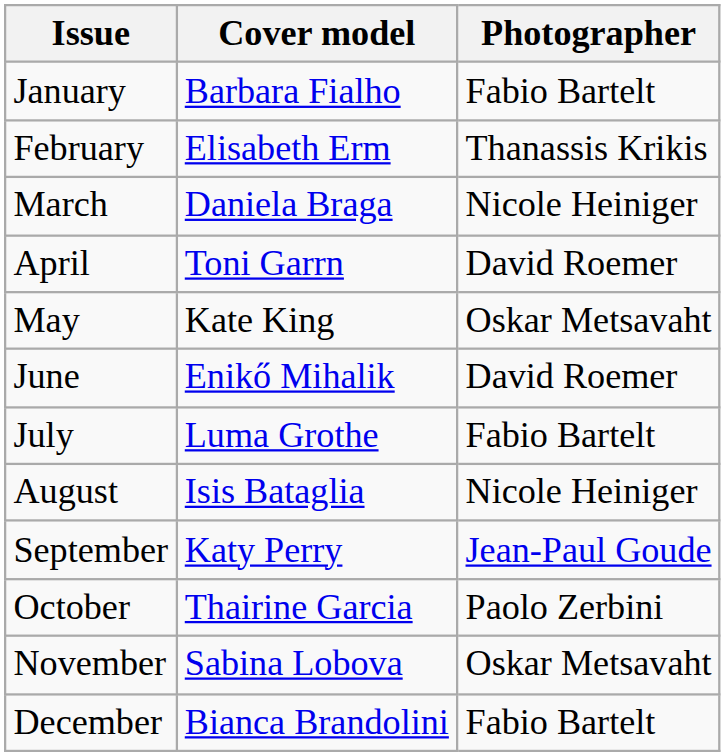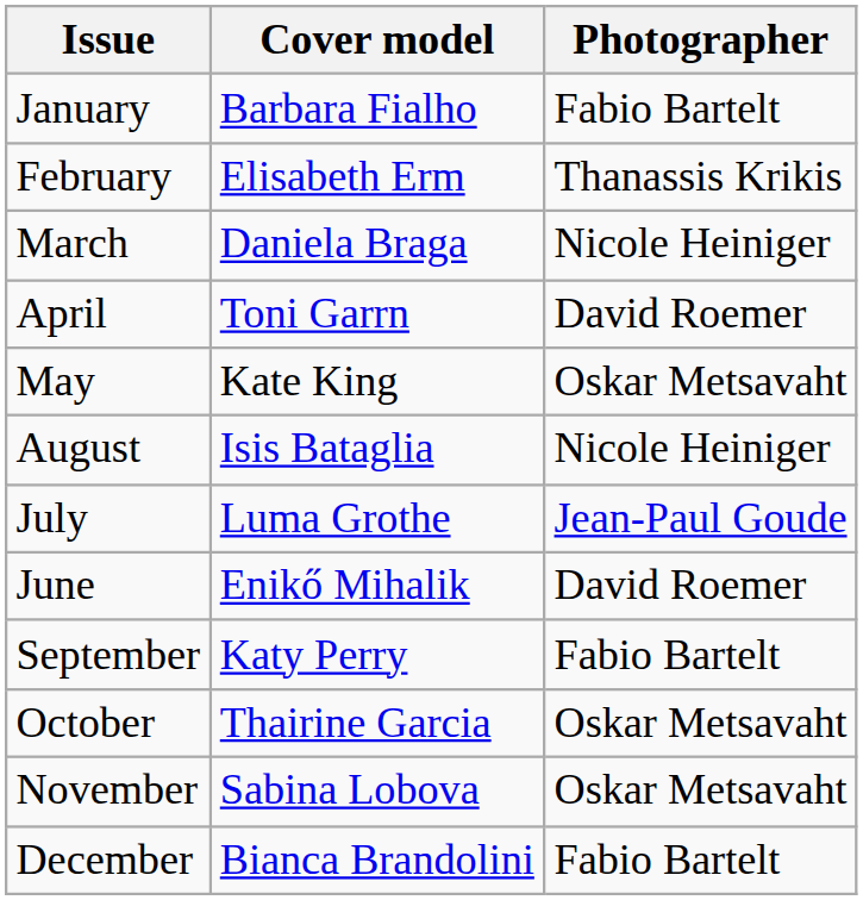rows swapped: June <-> August
July | Photographer: Fabio Bartelt -> Jean-Paul Goude
September | Photographer: Jean-Paul Goude -> Fabio Bartelt
October | Photographer: Paolo Zerbini -> Oskar Metsavaht
